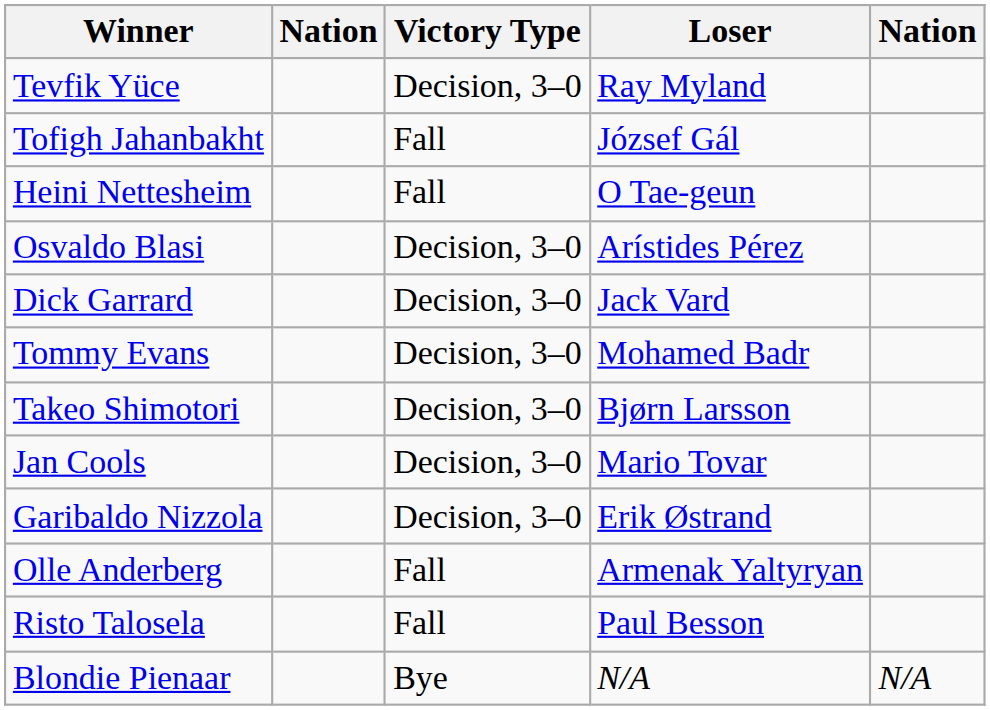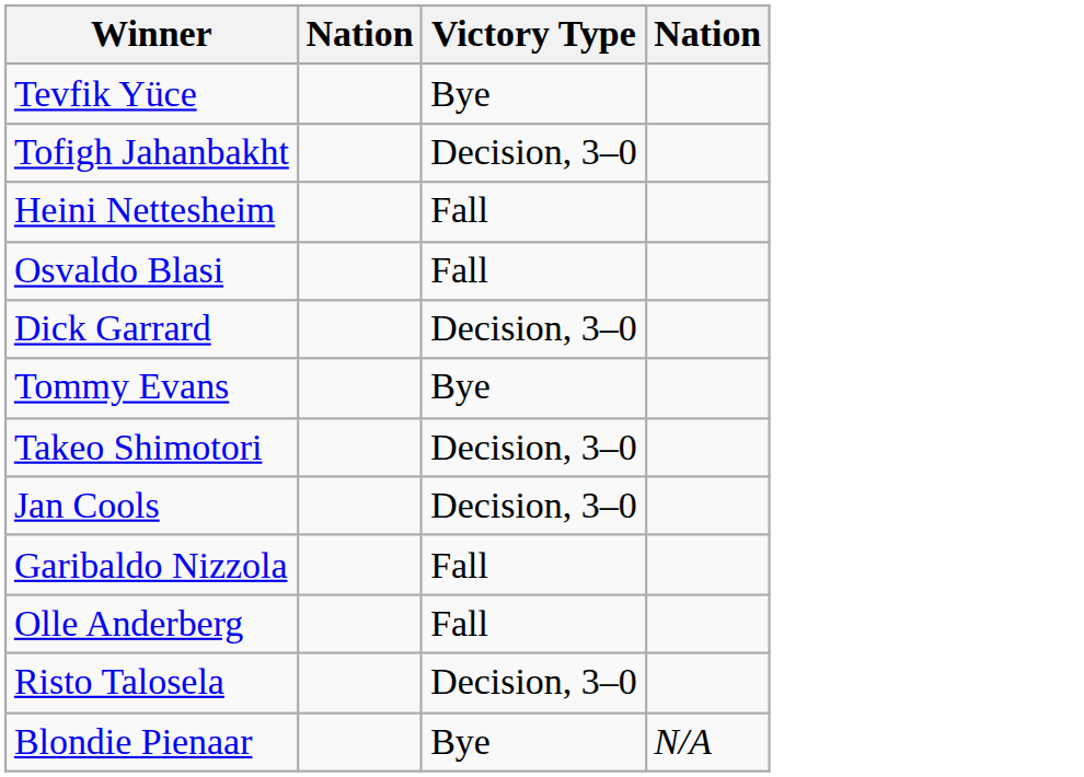- column: Loser | Ray Myland | József Gál | O Tae-geun | Arístides Pérez | Jack Vard | Mohamed Badr | Bjørn Larsson | Mario Tovar | Erik Østrand | Armenak Yaltyryan | Paul Besson | N/A
Tevfik Yüce | Victory Type: Decision, 3–0 -> Bye
Tofigh Jahanbakht | Victory Type: Fall -> Decision, 3–0
Osvaldo Blasi | Victory Type: Decision, 3–0 -> Fall
Tommy Evans | Victory Type: Decision, 3–0 -> Bye
Garibaldo Nizzola | Victory Type: Decision, 3–0 -> Fall
Risto Talosela | Victory Type: Fall -> Decision, 3–0
